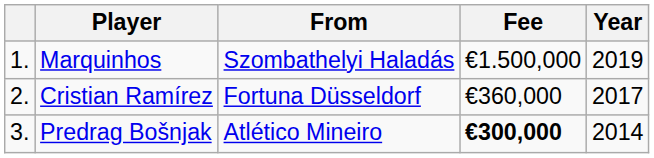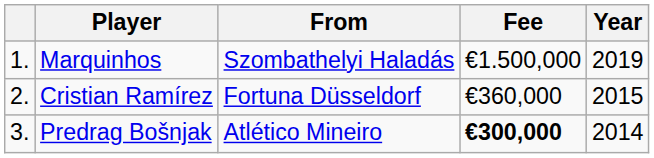Cristian Ramírez | Year: 2017 -> 2015
